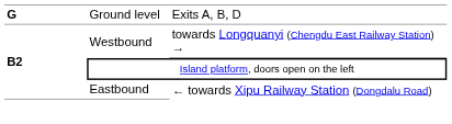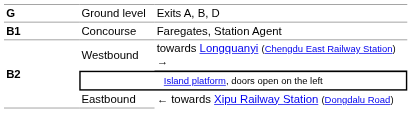+ row: B1 | Concourse | Faregates, Station Agent
